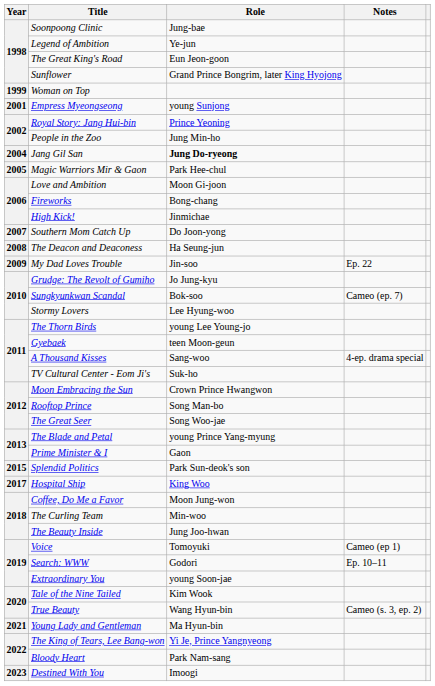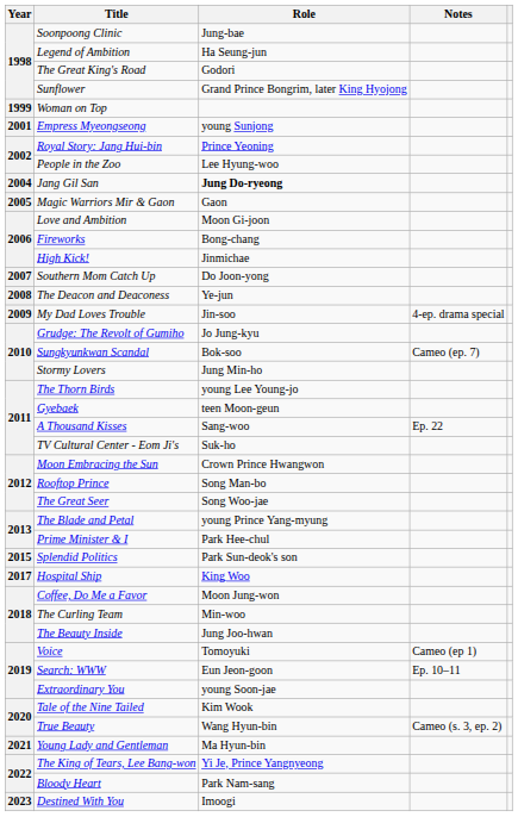Legend of Ambition | Role: Ye-jun -> Ha Seung-jun
The Great King's Road | Role: Eun Jeon-goon -> Godori
People in the Zoo | Role: Jung Min-ho -> Lee Hyung-woo
Magic Warriors Mir & Gaon | Role: Park Hee-chul -> Gaon
The Deacon and Deaconess | Role: Ha Seung-jun -> Ye-jun
My Dad Loves Trouble | Notes: Ep. 22 -> 4-ep. drama special
Stormy Lovers | Role: Lee Hyung-woo -> Jung Min-ho
A Thousand Kisses | Notes: 4-ep. drama special -> Ep. 22
Prime Minister & I | Role: Gaon -> Park Hee-chul
Search: WWW | Role: Godori -> Eun Jeon-goon
